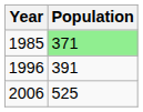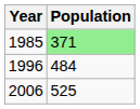1996 | Population: 391 -> 484
